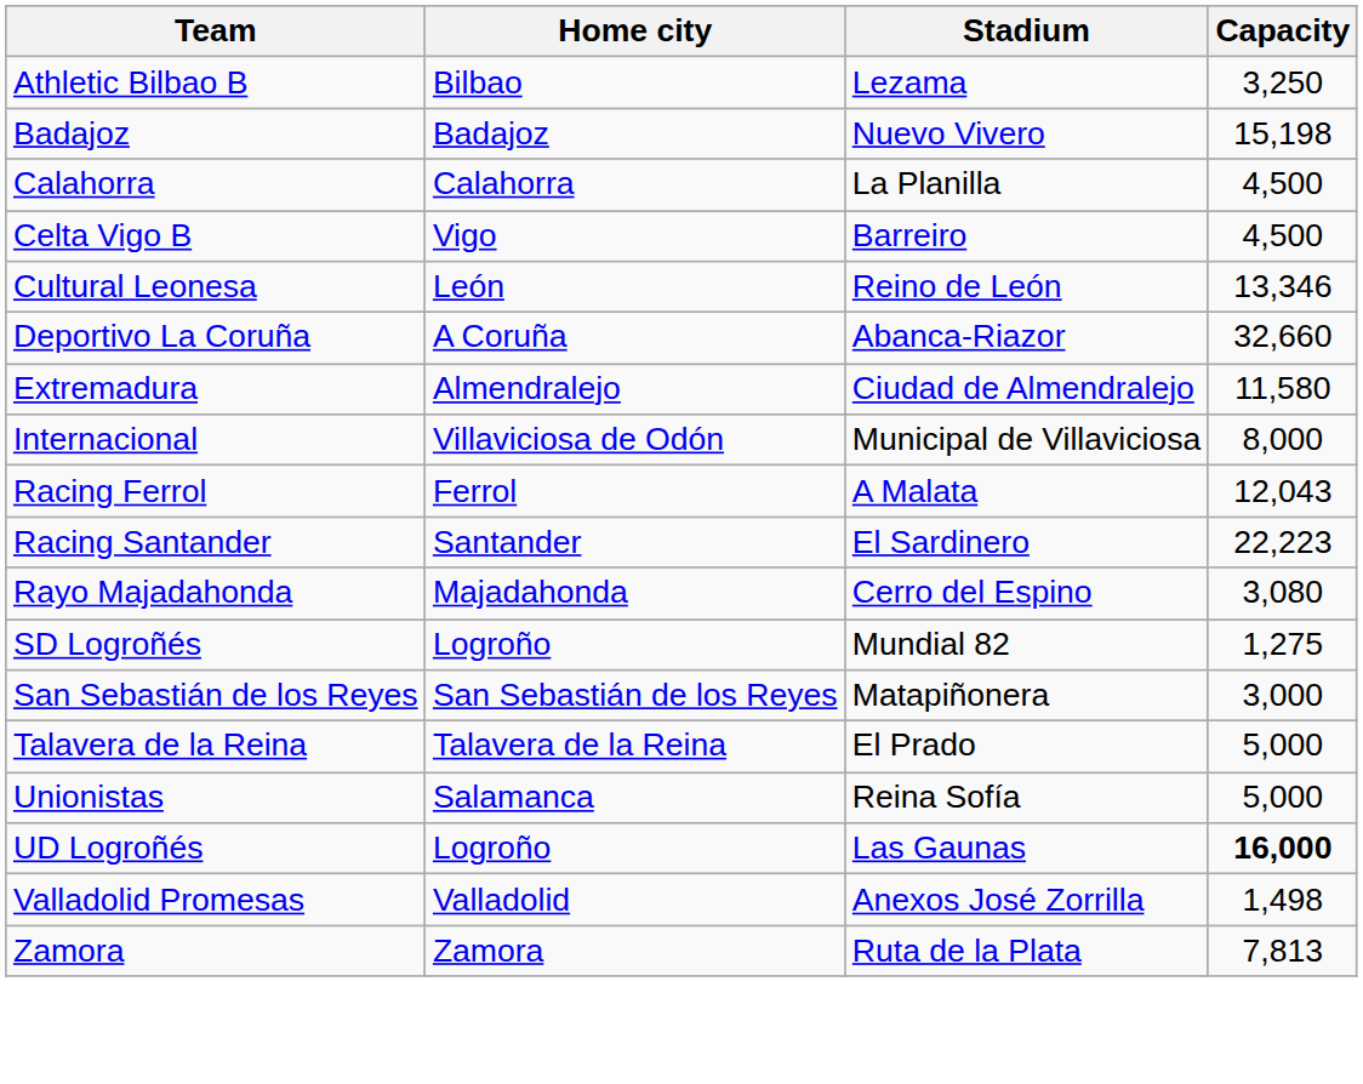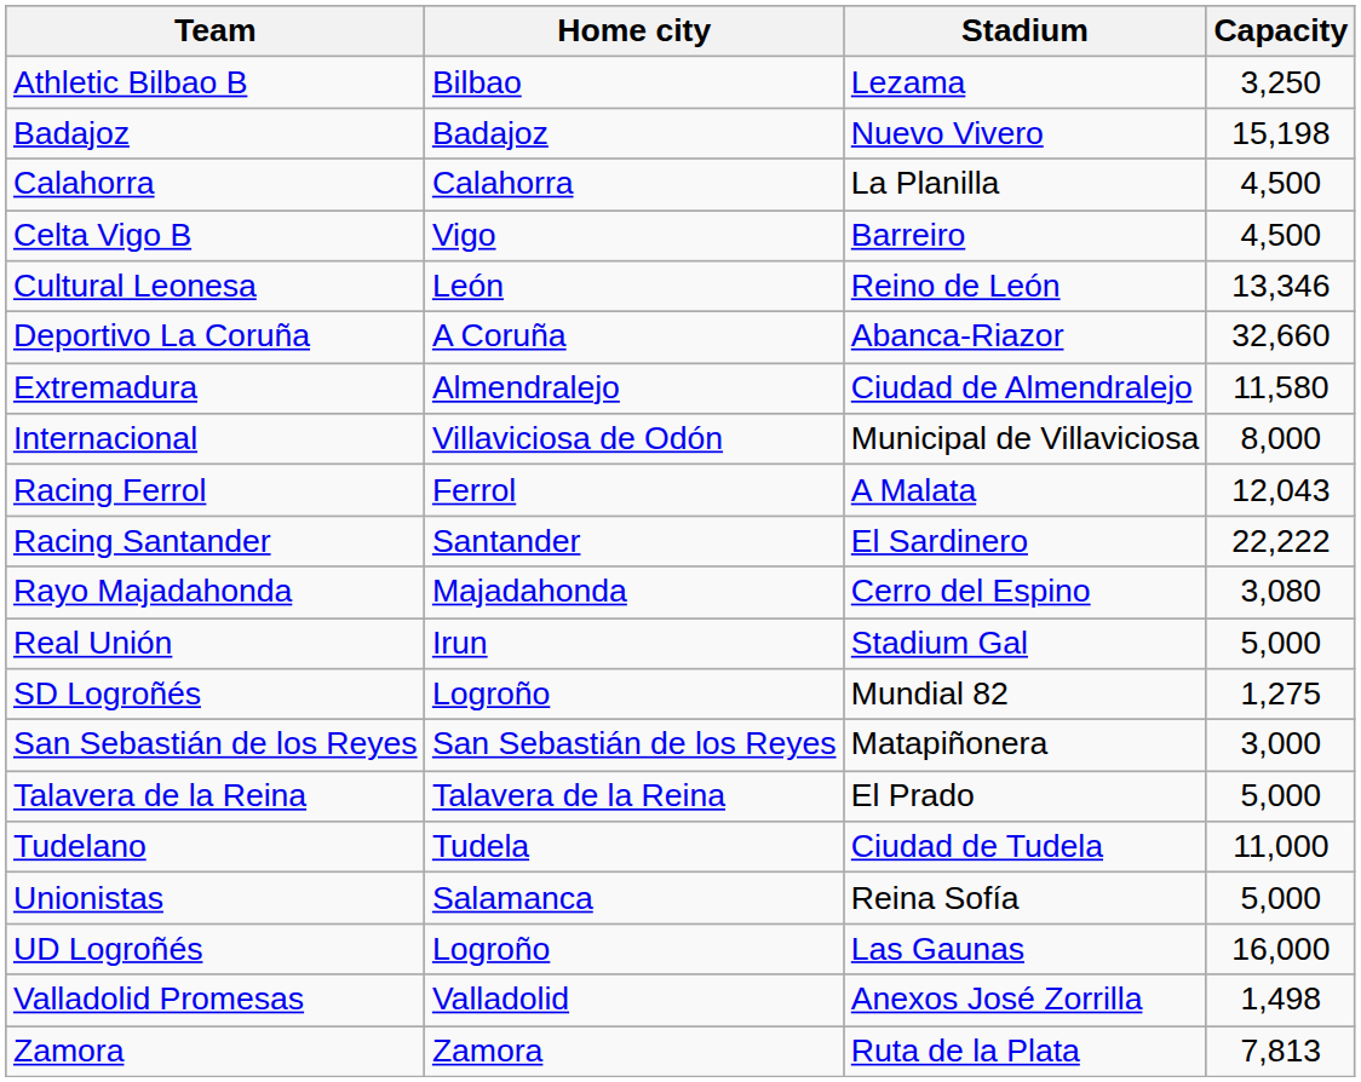Racing Santander | Capacity: 22,223 -> 22,222
+ row: Real Unión | Irun | Stadium Gal | 5,000
+ row: Tudelano | Tudela | Ciudad de Tudela | 11,000
UD Logroñés | Capacity: bold -> normal
